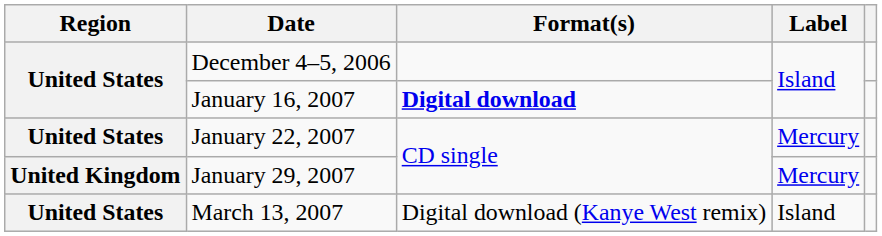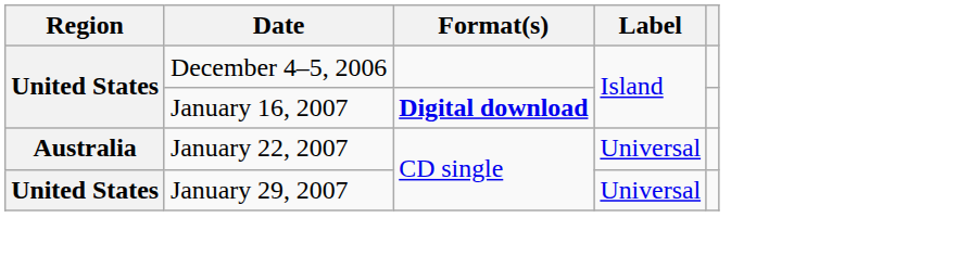January 22, 2007 | Region: United States -> Australia
January 22, 2007 | Label: Mercury -> Universal
January 29, 2007 | Region: United Kingdom -> United States
January 29, 2007 | Label: Mercury -> Universal
- row: United States | March 13, 2007 | Digital download (Kanye West remix) | Island
